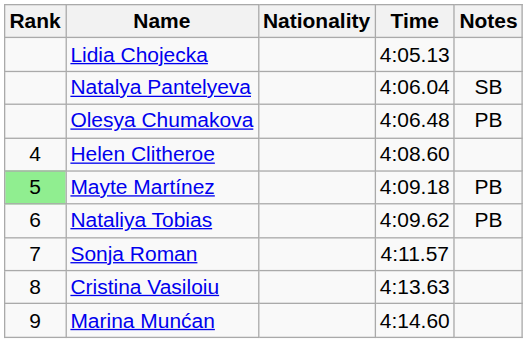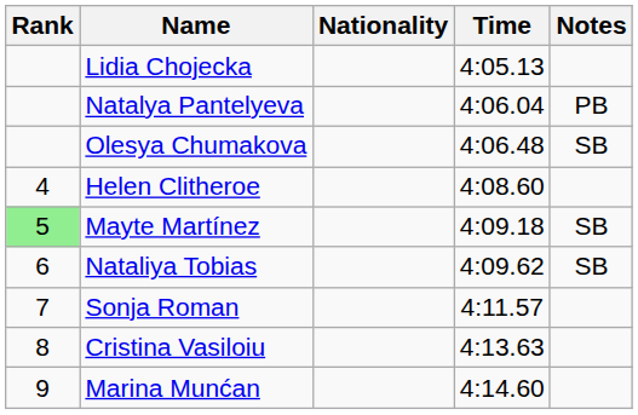Natalya Pantelyeva | Notes: SB -> PB
Olesya Chumakova | Notes: PB -> SB
Mayte Martínez | Notes: PB -> SB
Nataliya Tobias | Notes: PB -> SB
